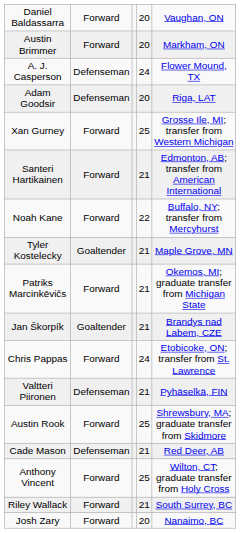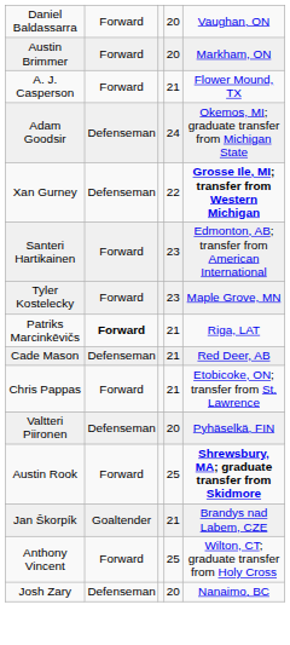A. J. Casperson | column 2: Defenseman -> Forward
A. J. Casperson | column 4: 24 -> 21
Adam Goodsir | column 4: 20 -> 24
Adam Goodsir | column 5: Riga, LAT -> Okemos, MI; graduate transfer from Michigan State
Xan Gurney | column 2: Forward -> Defenseman
Xan Gurney | column 4: 25 -> 22
Xan Gurney | column 5: normal -> bold
Santeri Hartikainen | column 4: 21 -> 23
- row: Noah Kane | Forward | 22 | Buffalo, NY; transfer from Mercyhurst
Tyler Kostelecky | column 2: Goaltender -> Forward
Tyler Kostelecky | column 4: 21 -> 23
Patriks Marcinkēvičs | column 2: normal -> bold
Patriks Marcinkēvičs | column 5: Okemos, MI; graduate transfer from Michigan State -> Riga, LAT
rows swapped: Cade Mason <-> Jan Škorpík
Chris Pappas | column 4: 24 -> 21
Valtteri Piironen | column 4: 21 -> 20
Austin Rook | column 5: normal -> bold
- row: Riley Wallack | Forward | 21 | South Surrey, BC
Josh Zary | column 2: Forward -> Defenseman
